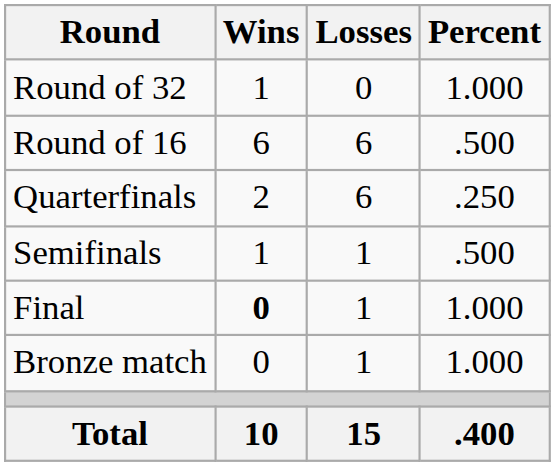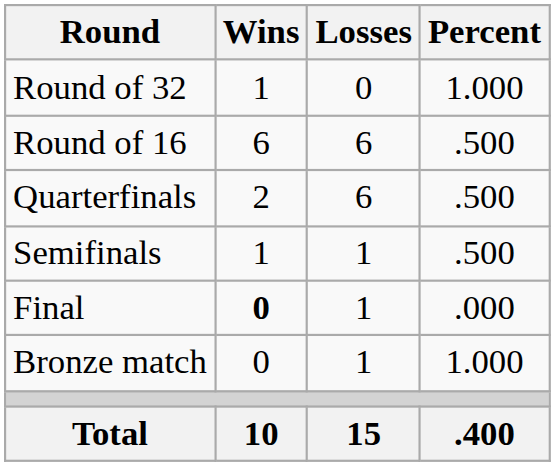Quarterfinals | Percent: .250 -> .500
Final | Percent: 1.000 -> .000
